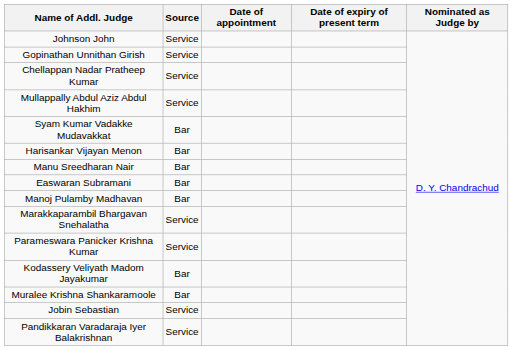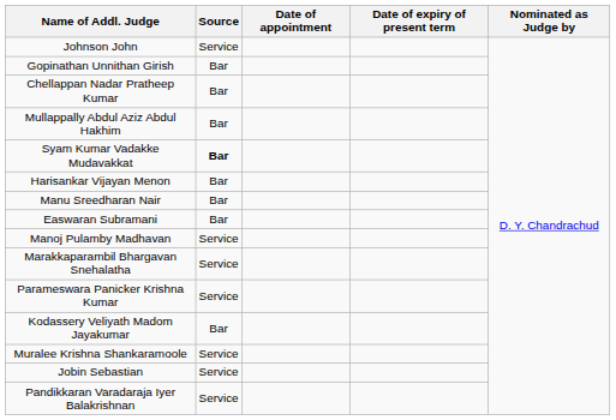Gopinathan Unnithan Girish | Source: Service -> Bar
Chellappan Nadar Pratheep Kumar | Source: Service -> Bar
Mullappally Abdul Aziz Abdul Hakhim | Source: Service -> Bar
Syam Kumar Vadakke Mudavakkat | Source: normal -> bold
Manoj Pulamby Madhavan | Source: Bar -> Service
Muralee Krishna Shankaramoole | Source: Bar -> Service
